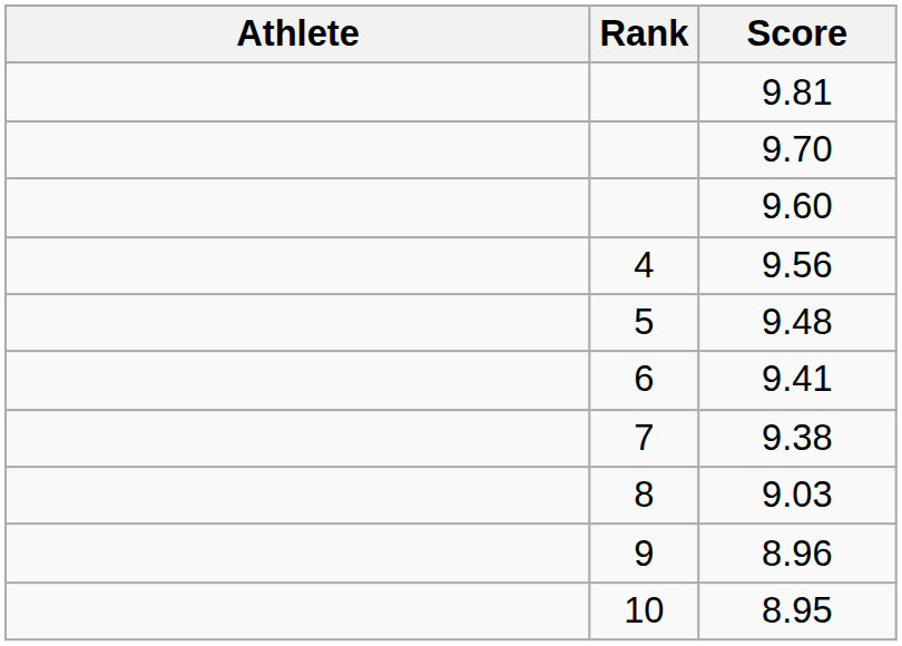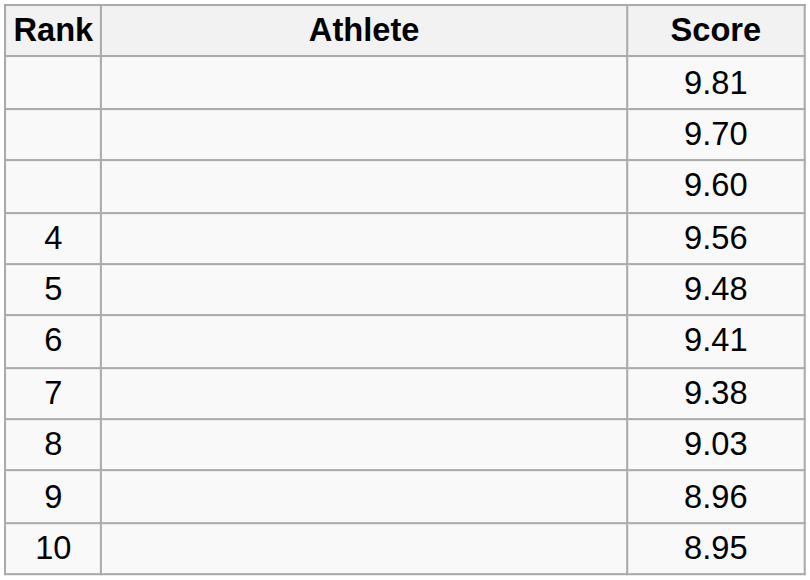columns swapped: Rank <-> Athlete
